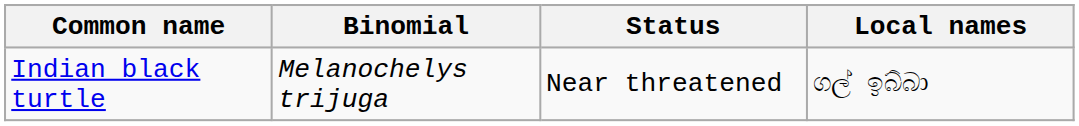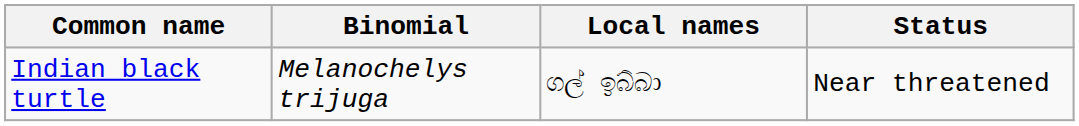columns swapped: Local names <-> Status
